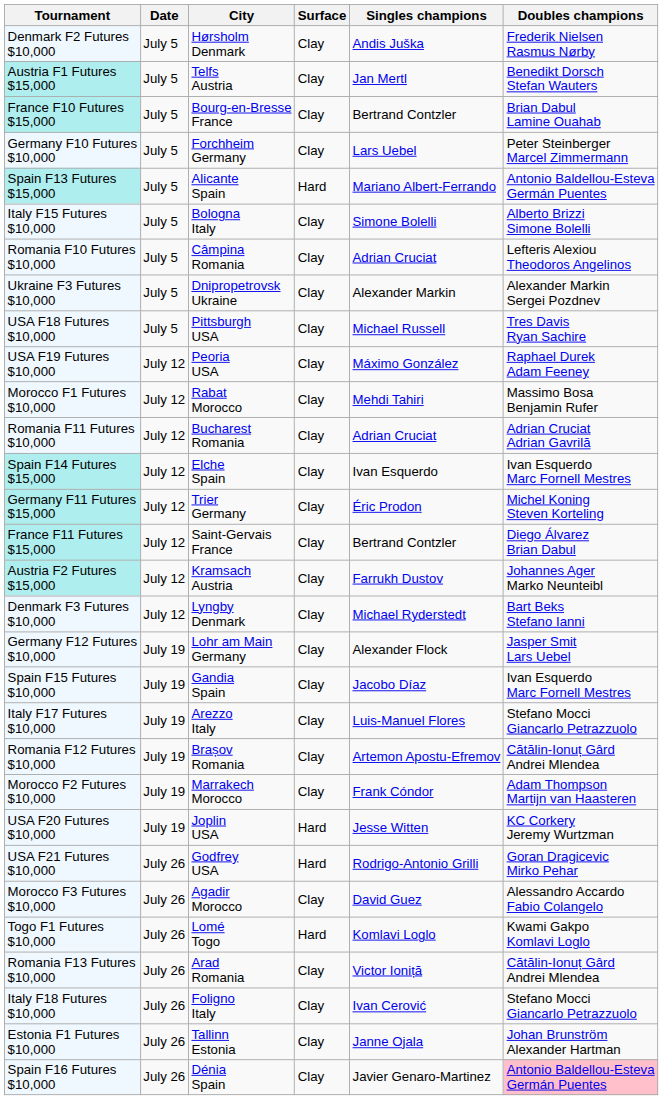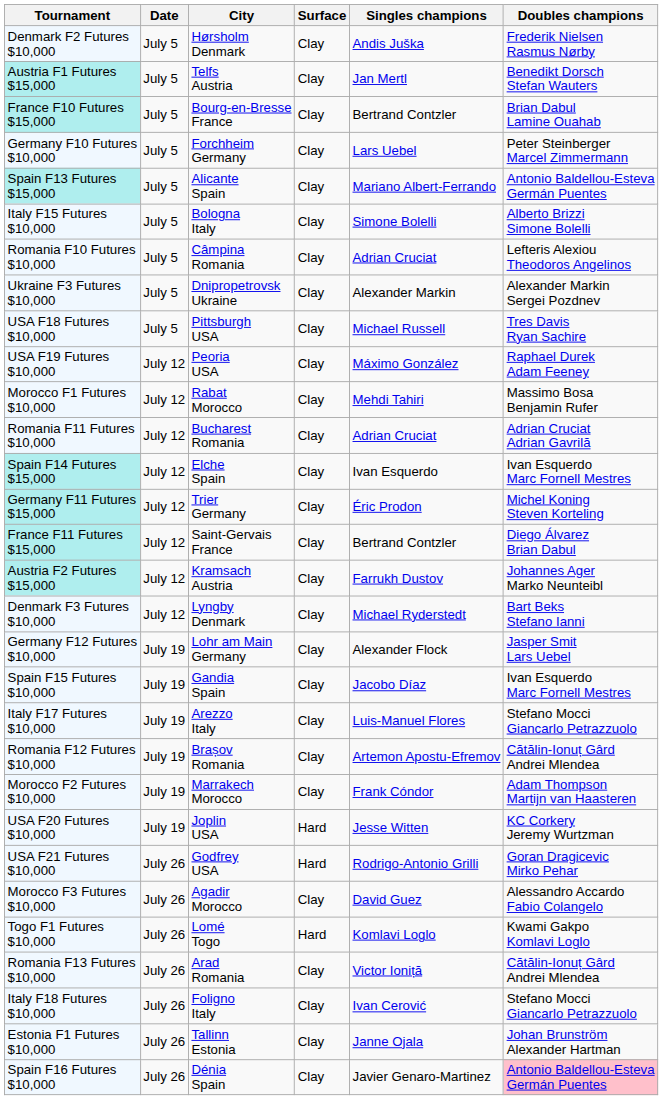Spain F13 Futures $15,000 | Surface: Hard -> Clay
